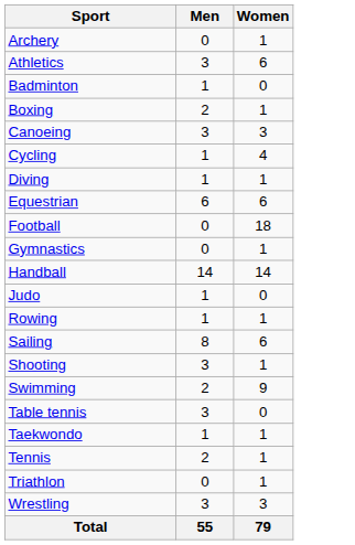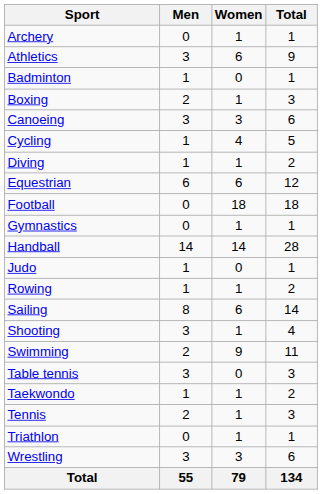+ column: Total | 1 | 9 | 1 | 3 | 6 | 5 | 2 | 12 | 18 | 1 | 28 | 1 | 2 | 14 | 4 | 11 | 3 | 2 | 3 | 1 | 6 | 134
